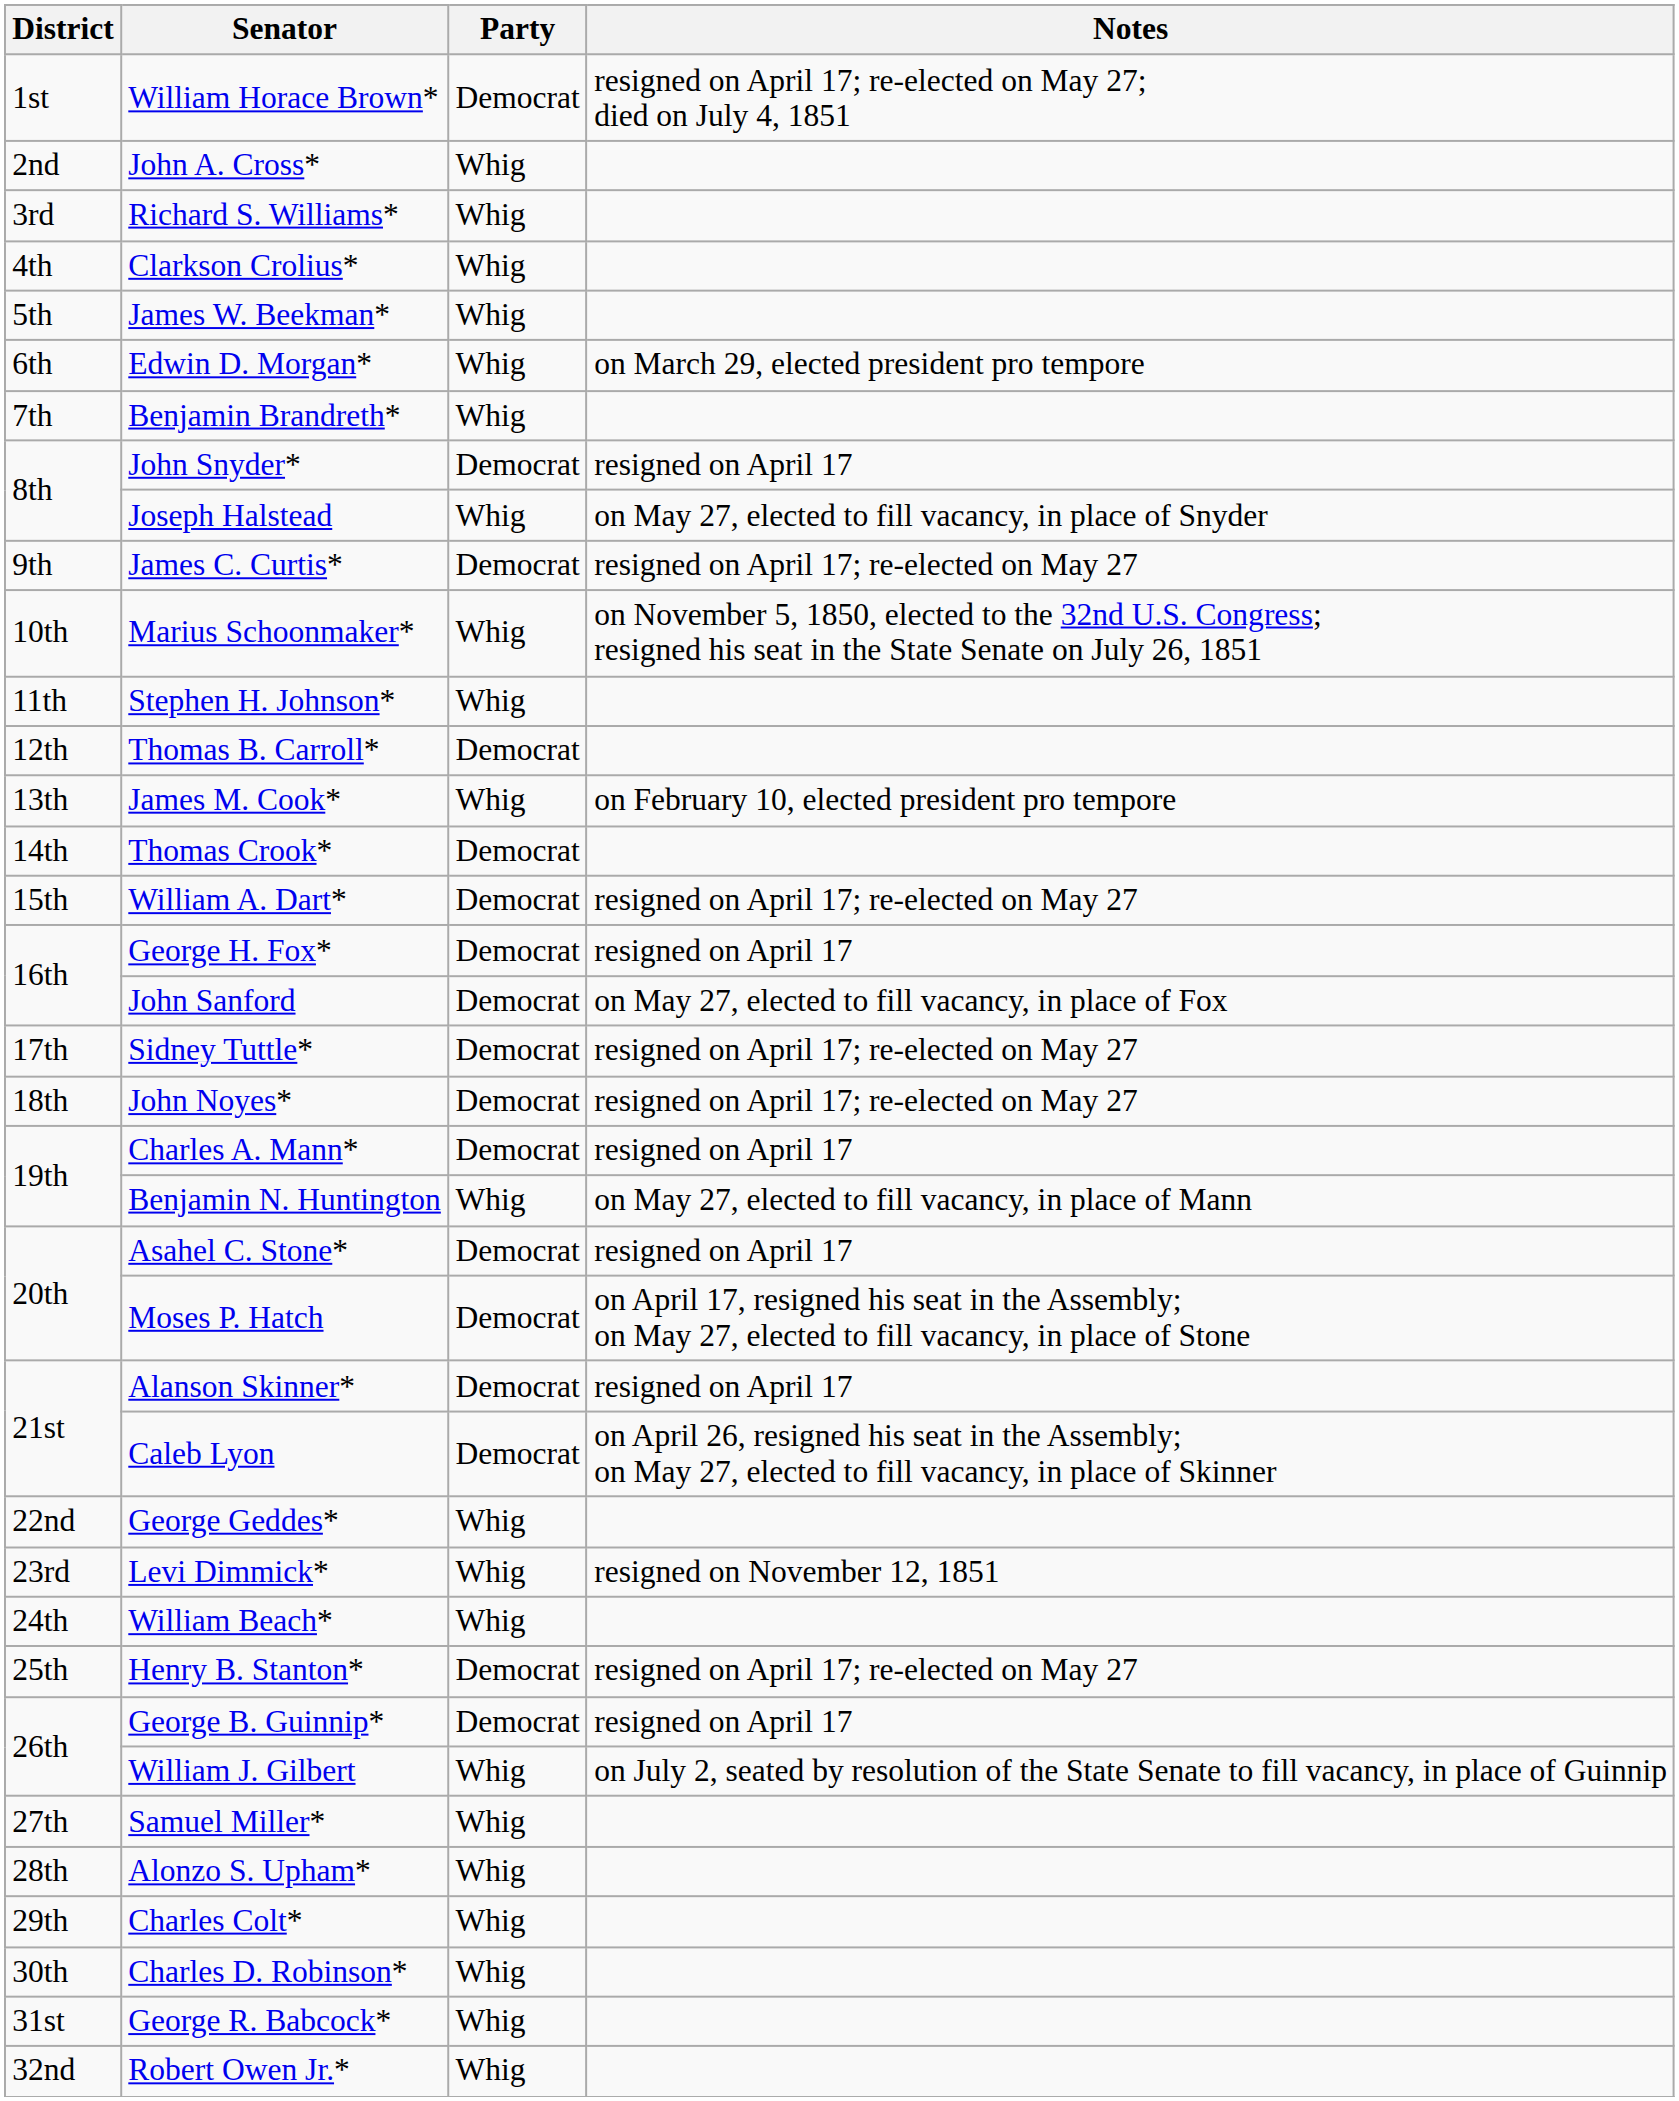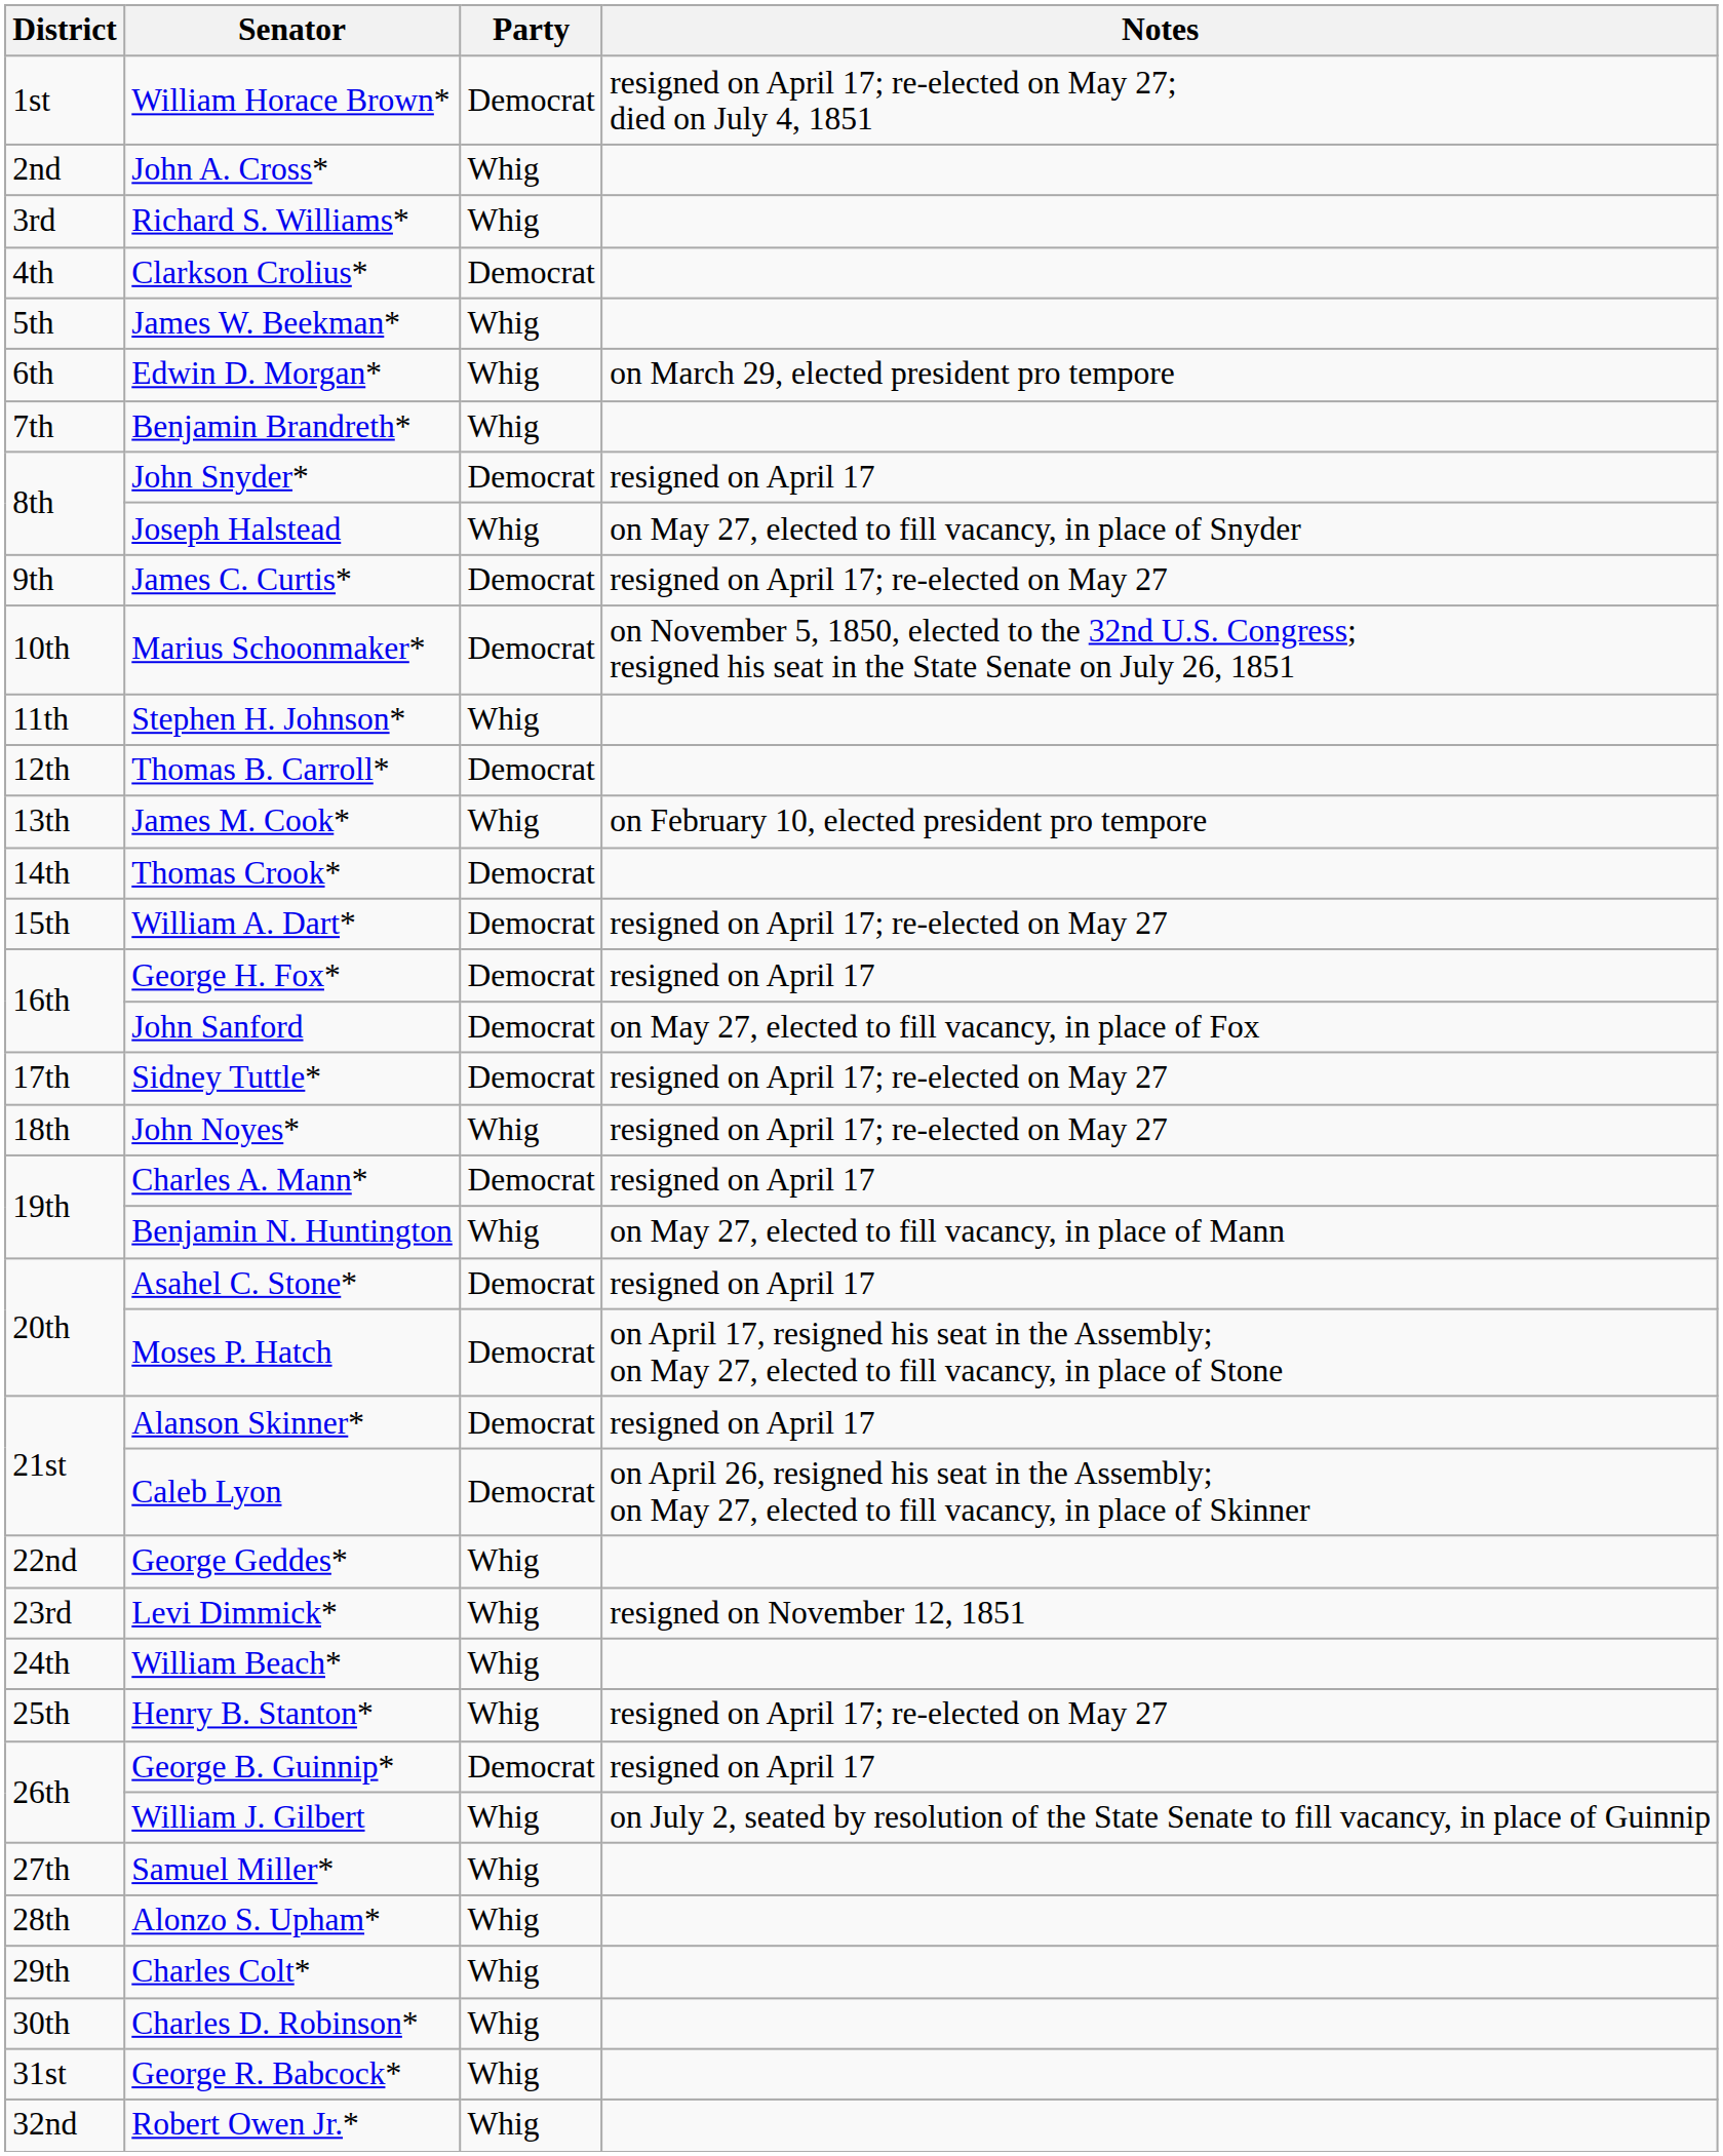Clarkson Crolius* | Party: Whig -> Democrat
Marius Schoonmaker* | Party: Whig -> Democrat
John Noyes* | Party: Democrat -> Whig
Henry B. Stanton* | Party: Democrat -> Whig
